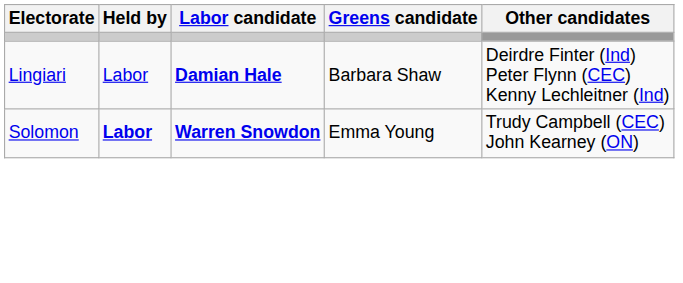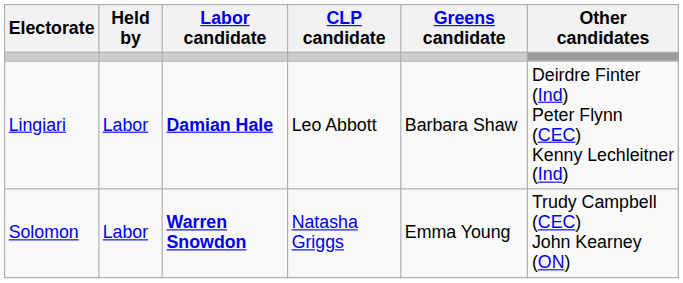+ column: CLP candidate | Leo Abbott | Natasha Griggs
Solomon | Held by: bold -> normal
